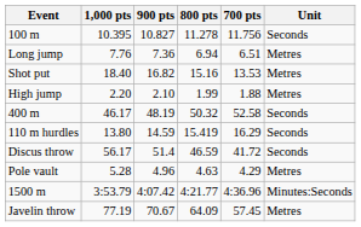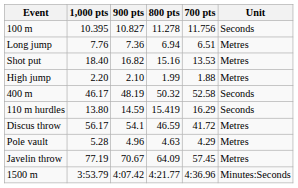Discus throw | 900 pts: 51.4 -> 54.1
Discus throw | Unit: Seconds -> Metres
rows swapped: Javelin throw <-> 1500 m
